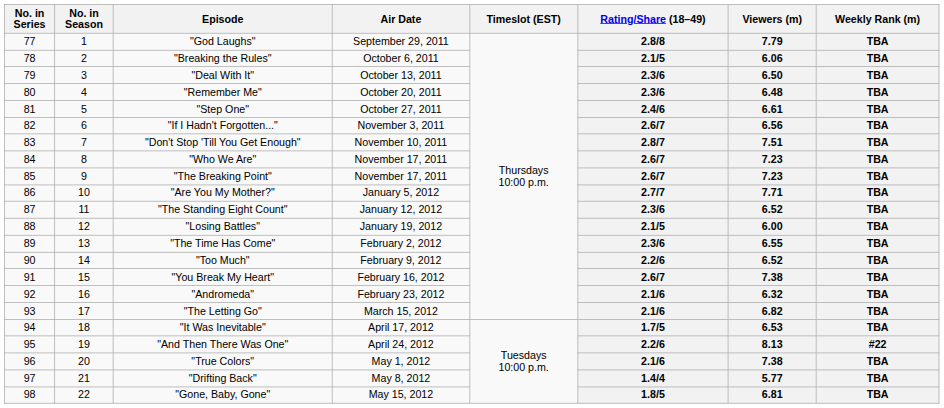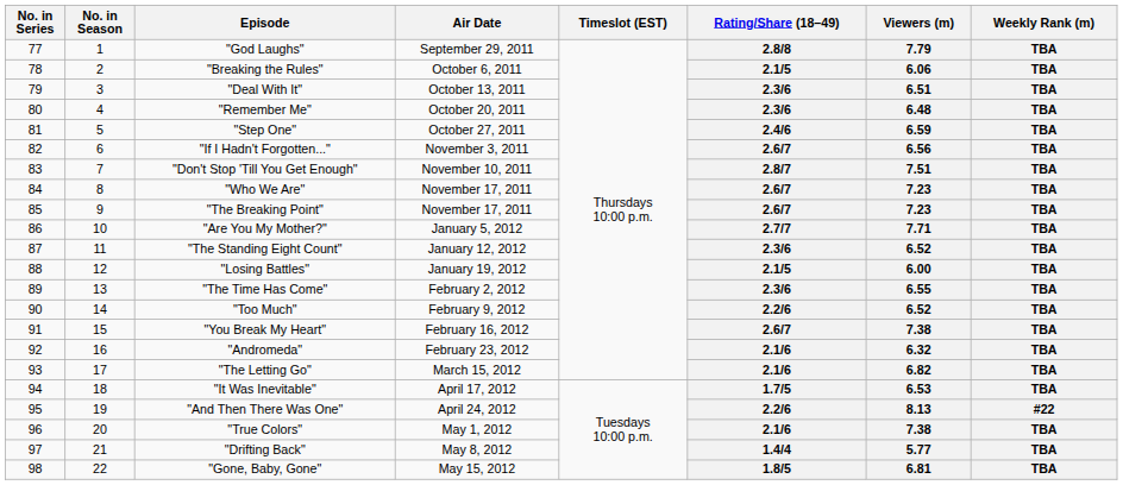"Deal With It" | Viewers (m): 6.50 -> 6.51
"Step One" | Viewers (m): 6.61 -> 6.59
